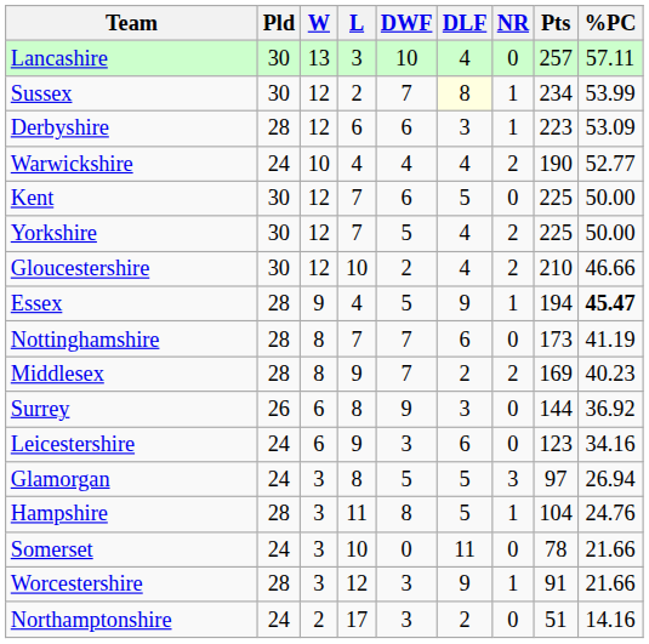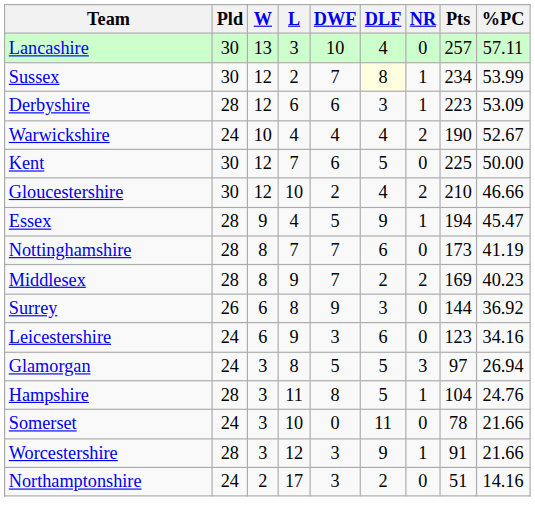Warwickshire | %PC: 52.77 -> 52.67
- row: Yorkshire | 30 | 12 | 7 | 5 | 4 | 2 | 225 | 50.00
Essex | %PC: bold -> normal
